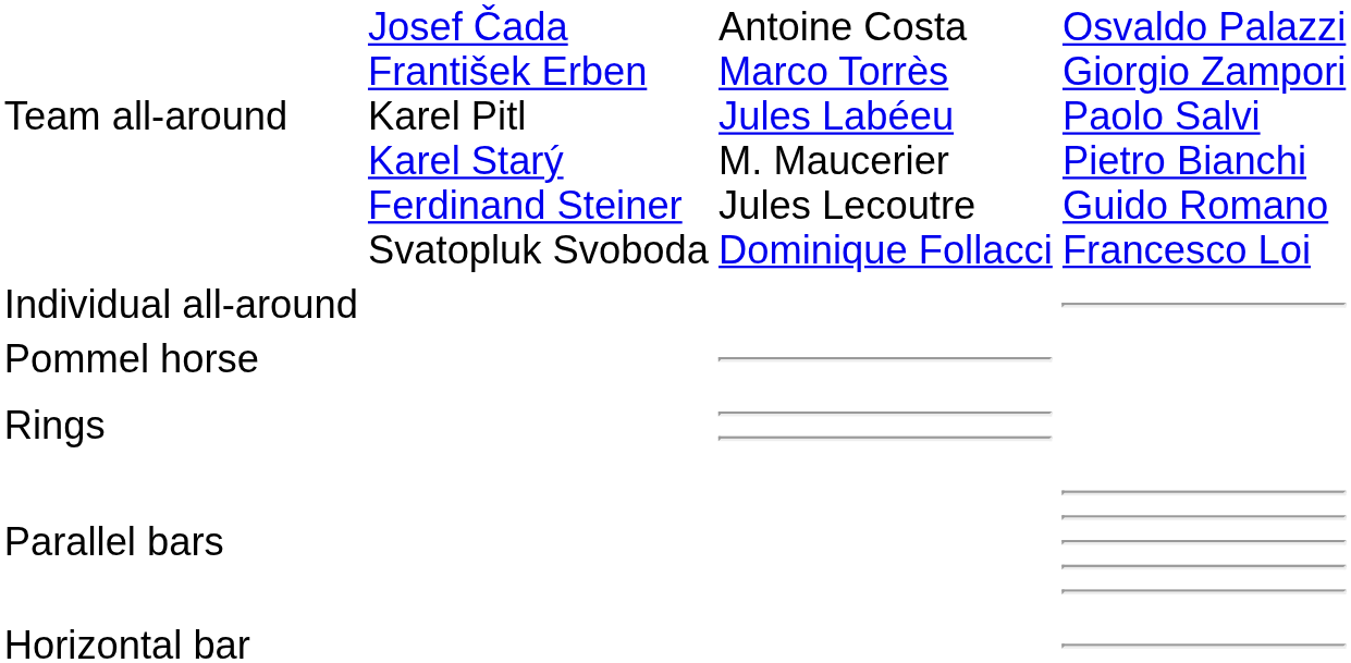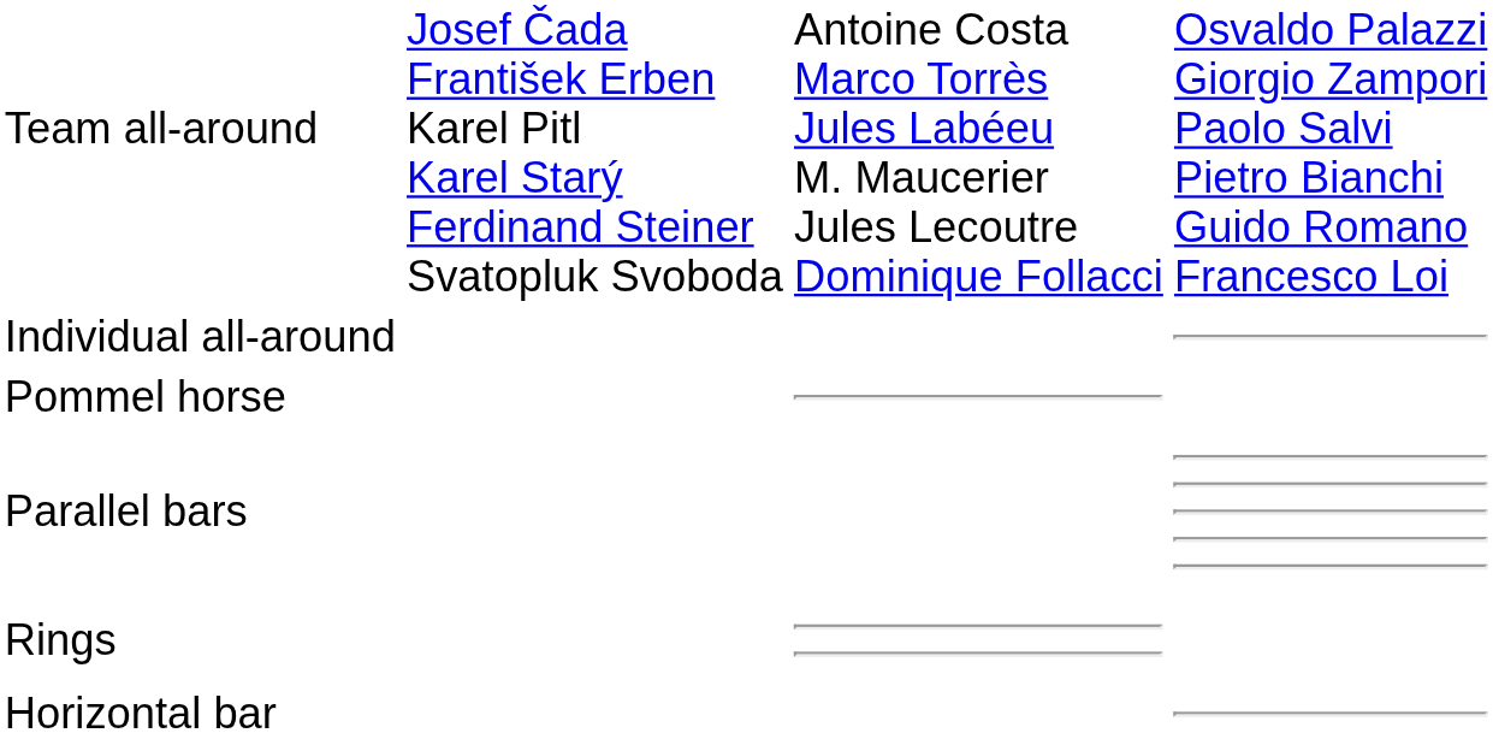rows swapped: Rings <-> Parallel bars
